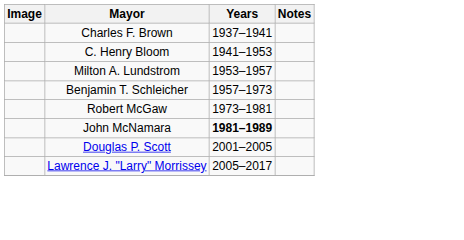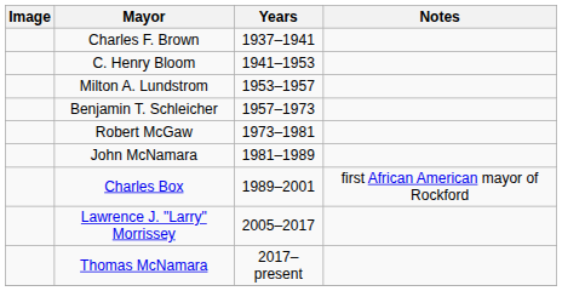John McNamara | Years: bold -> normal
+ row: Charles Box | 1989–2001 | first African American mayor of Rockford
- row: Douglas P. Scott | 2001–2005
+ row: Thomas McNamara | 2017–present
